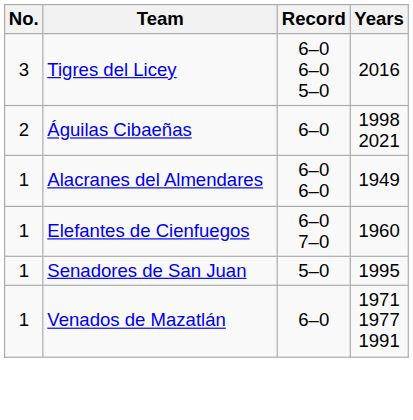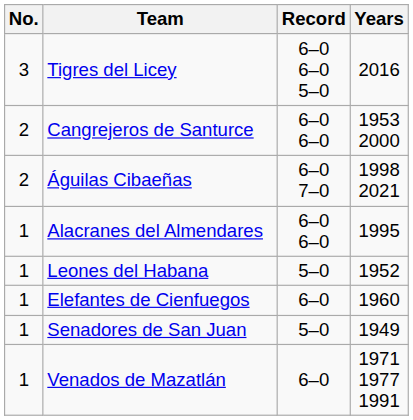+ row: 2 | Cangrejeros de Santurce | 6–0 6–0 | 1953 2000
Águilas Cibaeñas | Record: 6–0 -> 6–0 7–0
Alacranes del Almendares | Years: 1949 -> 1995
+ row: 1 | Leones del Habana | 5–0 | 1952
Elefantes de Cienfuegos | Record: 6–0 7–0 -> 6–0
Senadores de San Juan | Years: 1995 -> 1949
